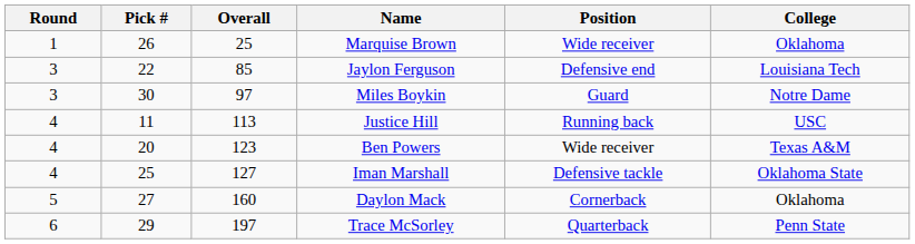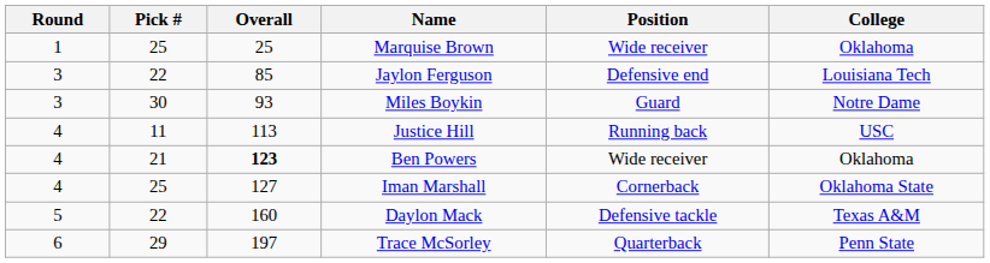Marquise Brown | Pick #: 26 -> 25
Miles Boykin | Overall: 97 -> 93
Ben Powers | Pick #: 20 -> 21
Ben Powers | Overall: normal -> bold
Ben Powers | College: Texas A&M -> Oklahoma
Iman Marshall | Position: Defensive tackle -> Cornerback
Daylon Mack | Pick #: 27 -> 22
Daylon Mack | Position: Cornerback -> Defensive tackle
Daylon Mack | College: Oklahoma -> Texas A&M
